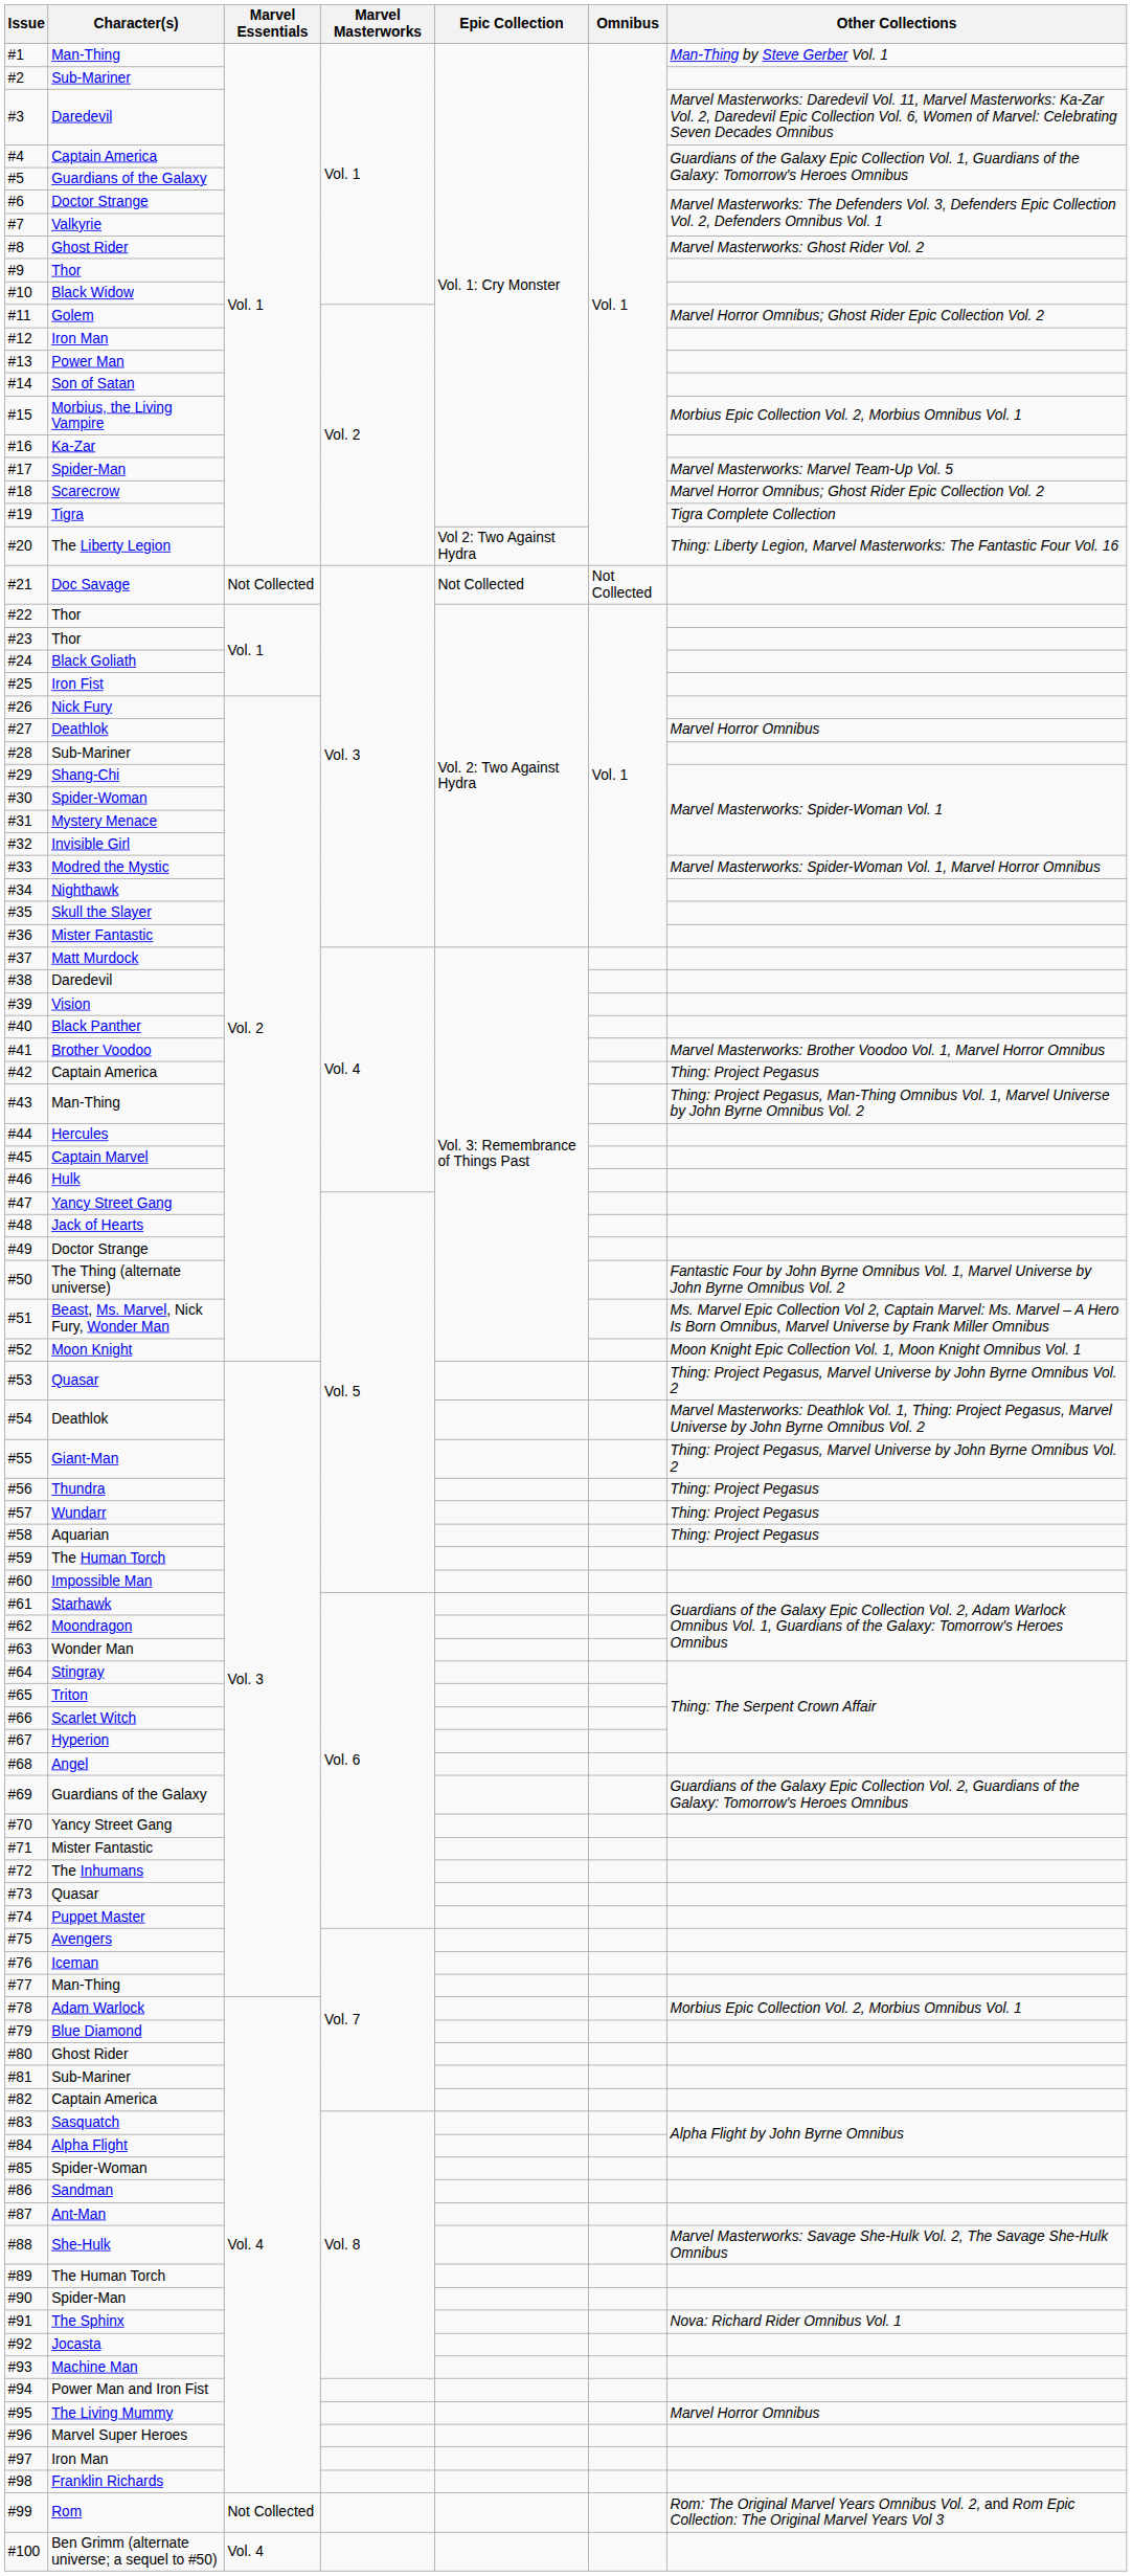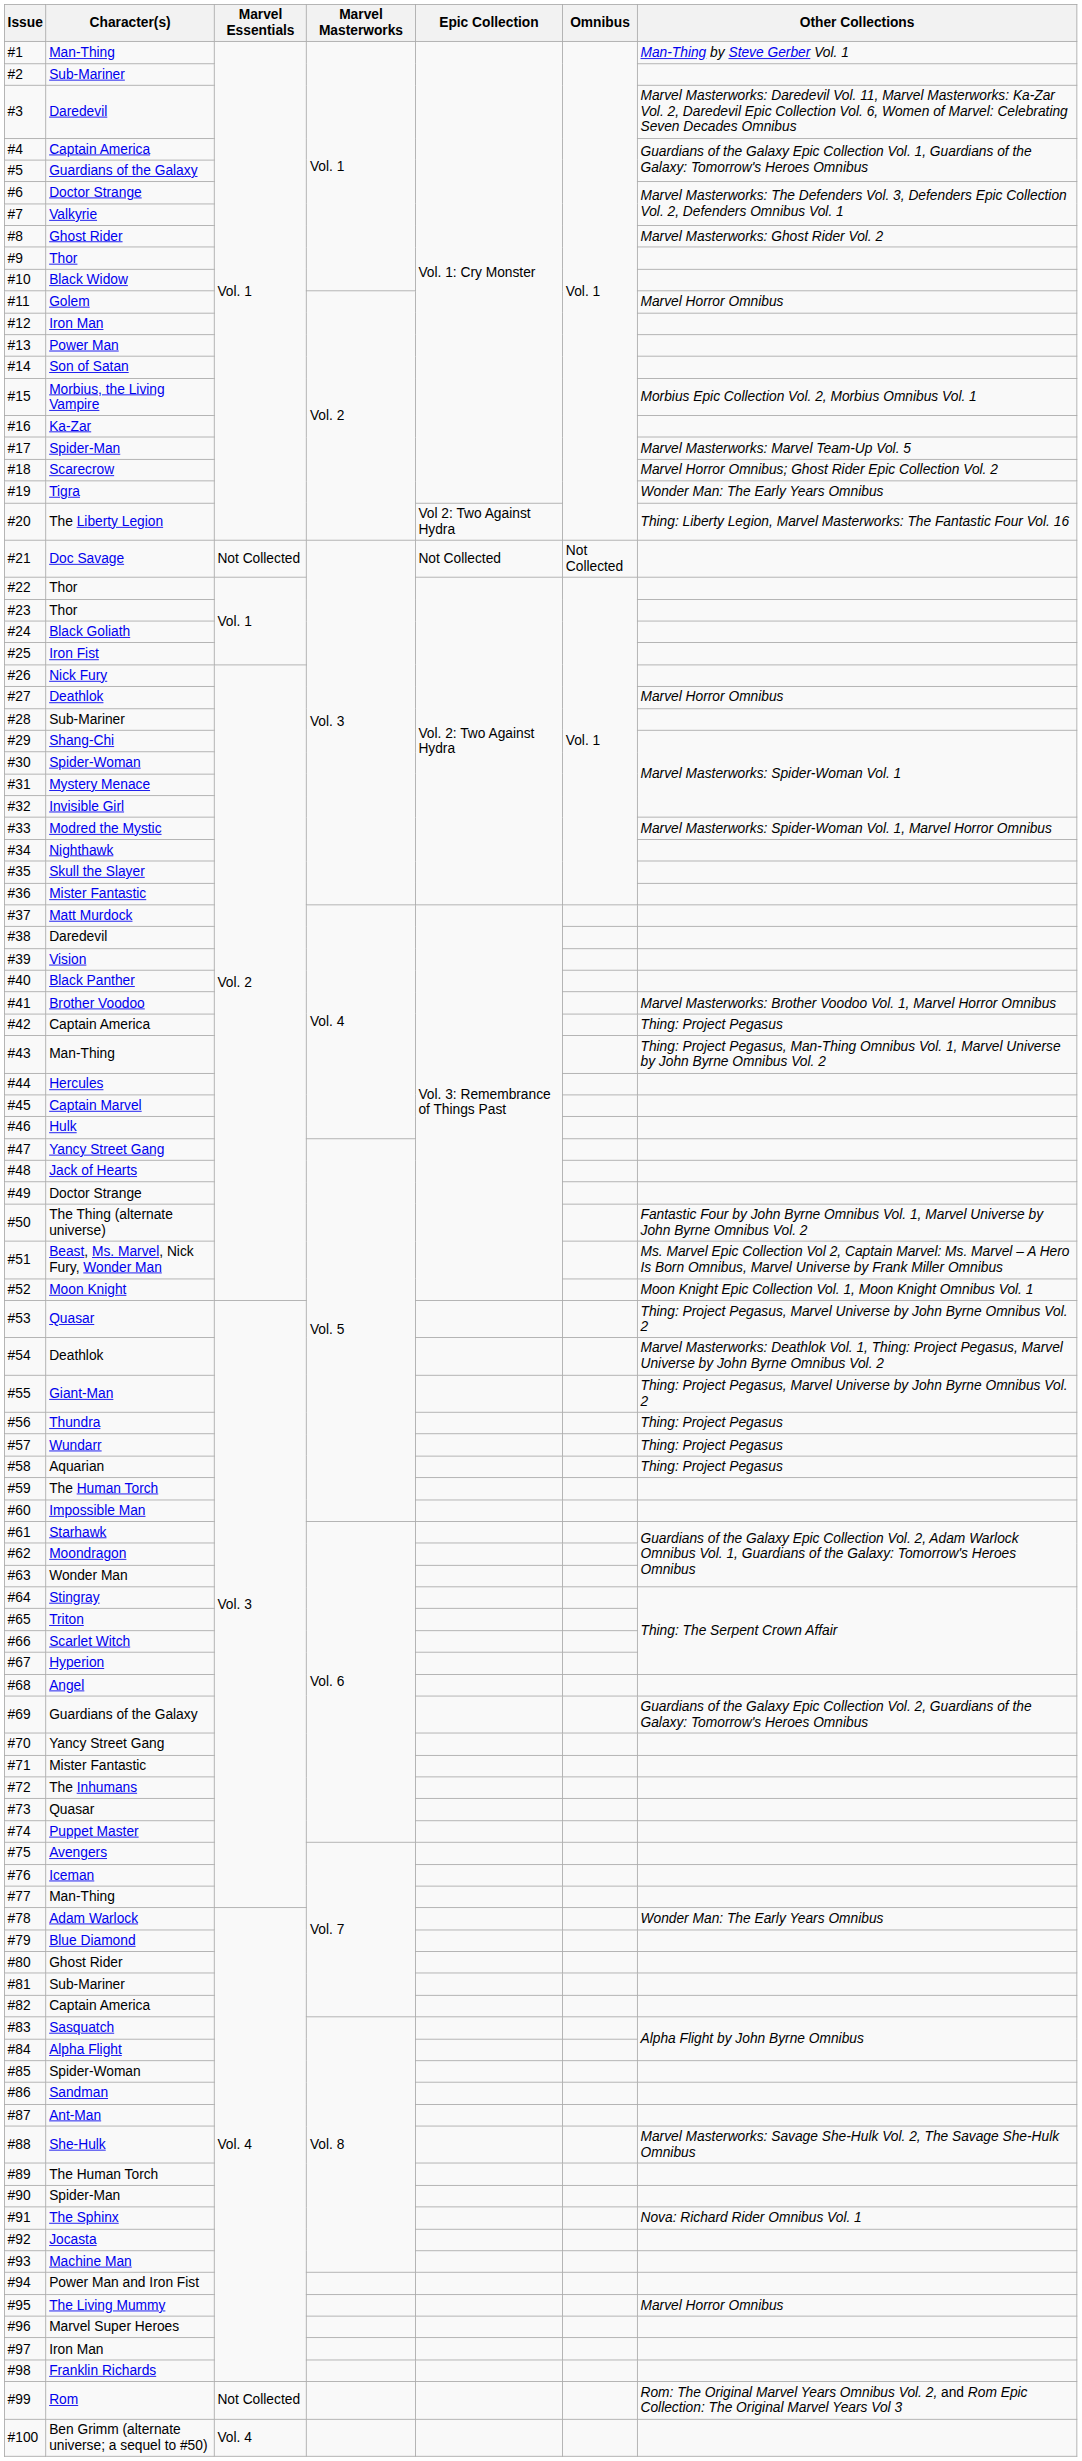#11 | Other Collections: Marvel Horror Omnibus; Ghost Rider Epic Collection Vol. 2 -> Marvel Horror Omnibus
#19 | Other Collections: Tigra Complete Collection -> Wonder Man: The Early Years Omnibus
#78 | Other Collections: Morbius Epic Collection Vol. 2, Morbius Omnibus Vol. 1 -> Wonder Man: The Early Years Omnibus
